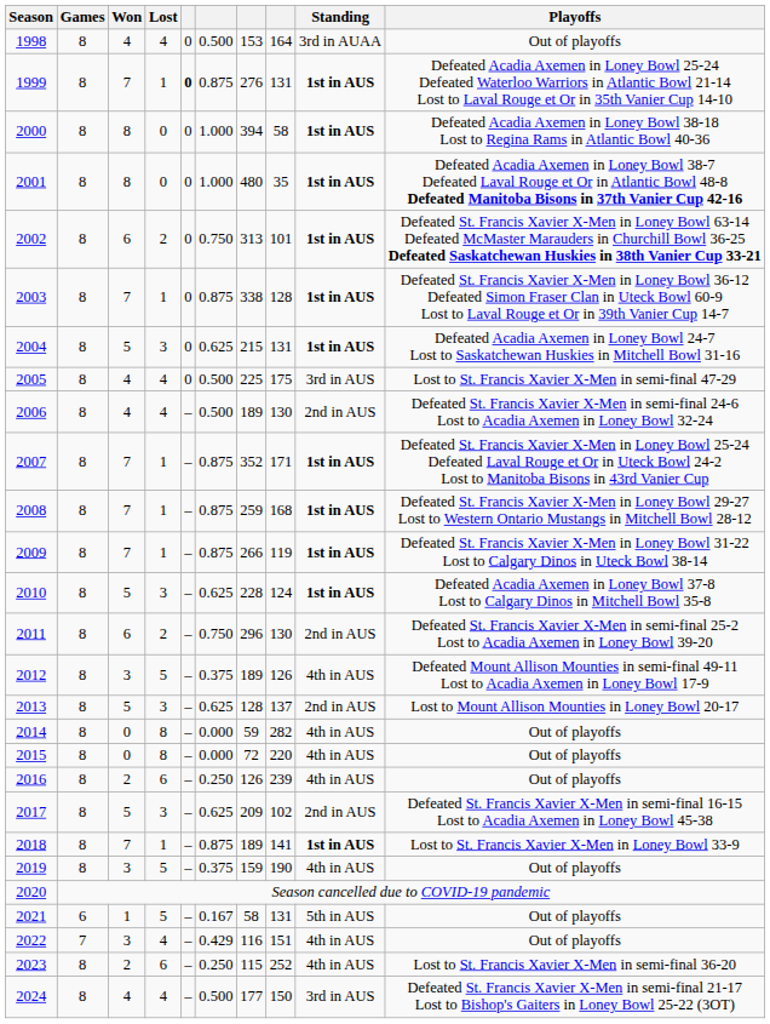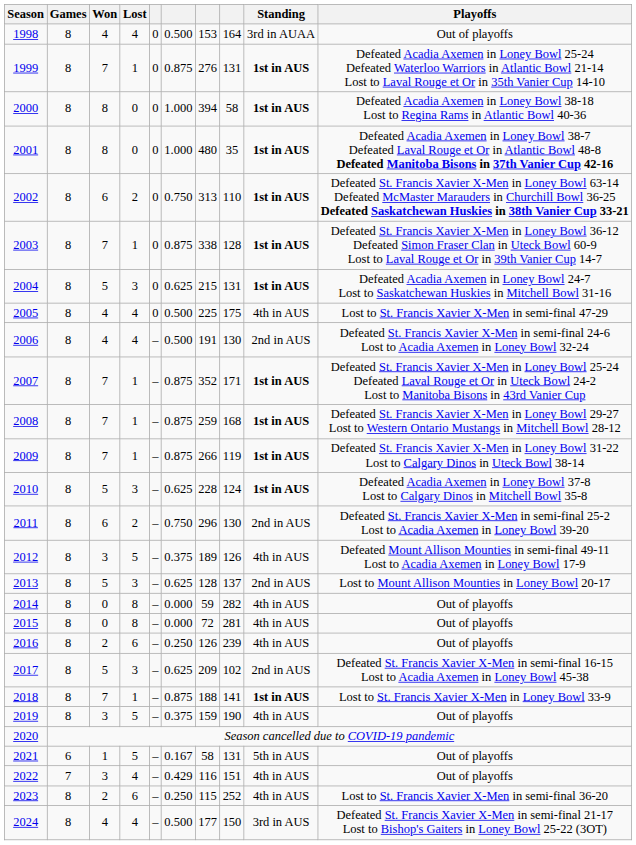1999 | column 5: bold -> normal
2002 | column 8: 101 -> 110
2005 | Standing: 3rd in AUS -> 4th in AUS
2006 | column 7: 189 -> 191
2015 | column 8: 220 -> 281
2018 | column 7: 189 -> 188
